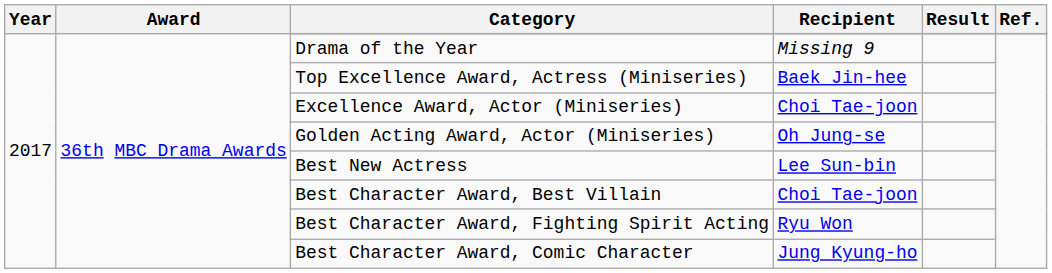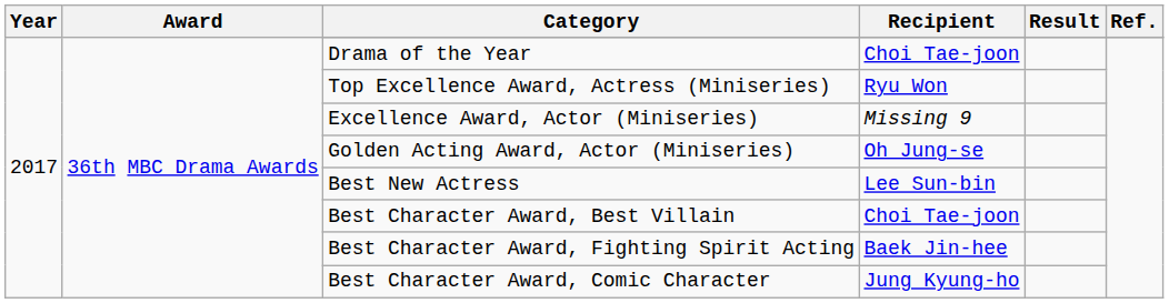Drama of the Year | Recipient: Missing 9 -> Choi Tae-joon
Top Excellence Award, Actress (Miniseries) | Recipient: Baek Jin-hee -> Ryu Won
Excellence Award, Actor (Miniseries) | Recipient: Choi Tae-joon -> Missing 9
Best Character Award, Fighting Spirit Acting | Recipient: Ryu Won -> Baek Jin-hee
